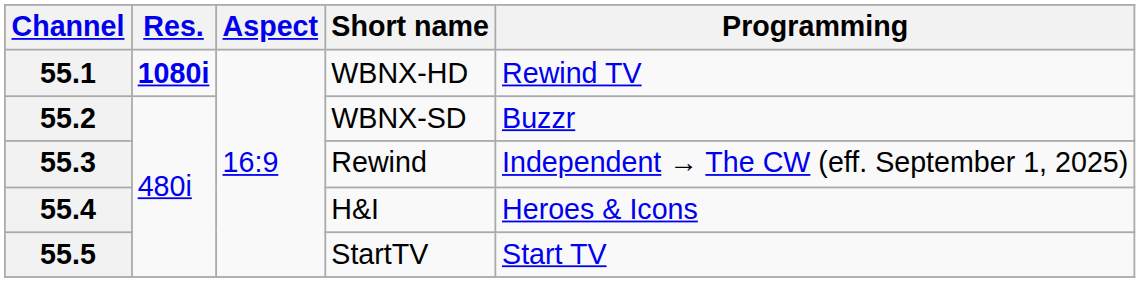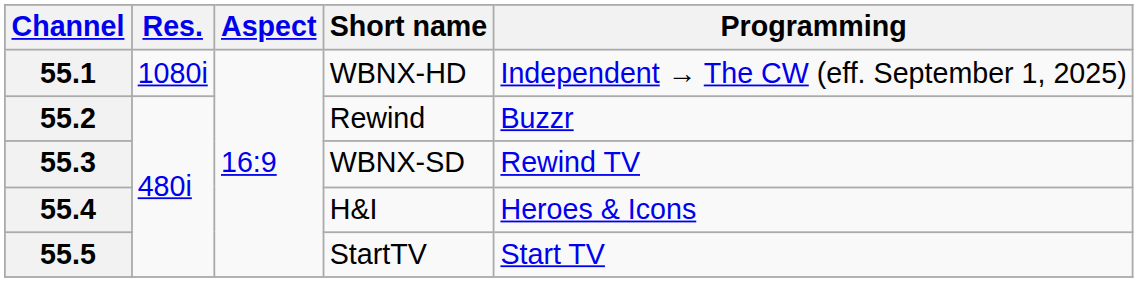55.1 | Res.: bold -> normal
55.1 | Programming: Rewind TV -> Independent → The CW (eff. September 1, 2025)
55.2 | Short name: WBNX-SD -> Rewind
55.3 | Short name: Rewind -> WBNX-SD
55.3 | Programming: Independent → The CW (eff. September 1, 2025) -> Rewind TV
